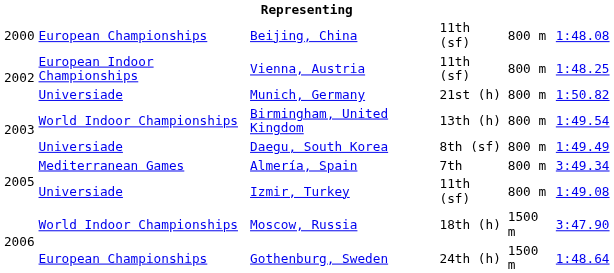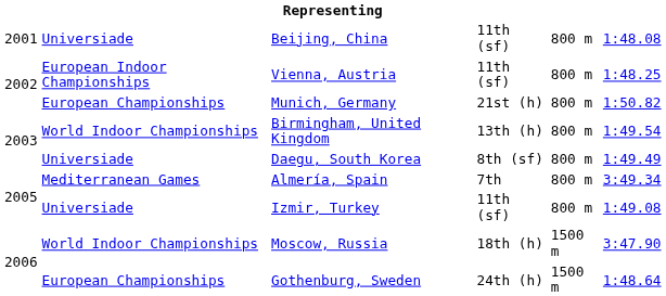Beijing, China | column 1: 2000 -> 2001
Beijing, China | column 2: European Championships -> Universiade
Munich, Germany | column 2: Universiade -> European Championships
